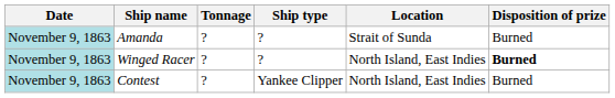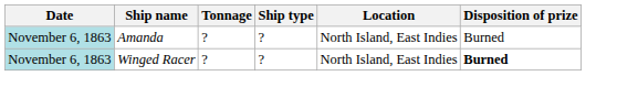Amanda | Date: November 9, 1863 -> November 6, 1863
Amanda | Location: Strait of Sunda -> North Island, East Indies
Winged Racer | Date: November 9, 1863 -> November 6, 1863
- row: November 9, 1863 | Contest | ? | Yankee Clipper | North Island, East Indies | Burned
